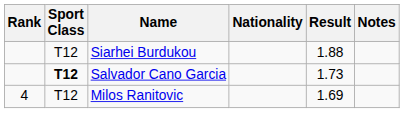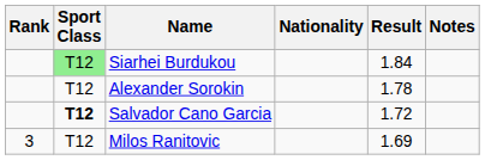Siarhei Burdukou | Sport Class: no background -> lightgreen background
Siarhei Burdukou | Result: 1.88 -> 1.84
+ row: T12 | Alexander Sorokin | 1.78
Salvador Cano Garcia | Result: 1.73 -> 1.72
Milos Ranitovic | Rank: 4 -> 3
